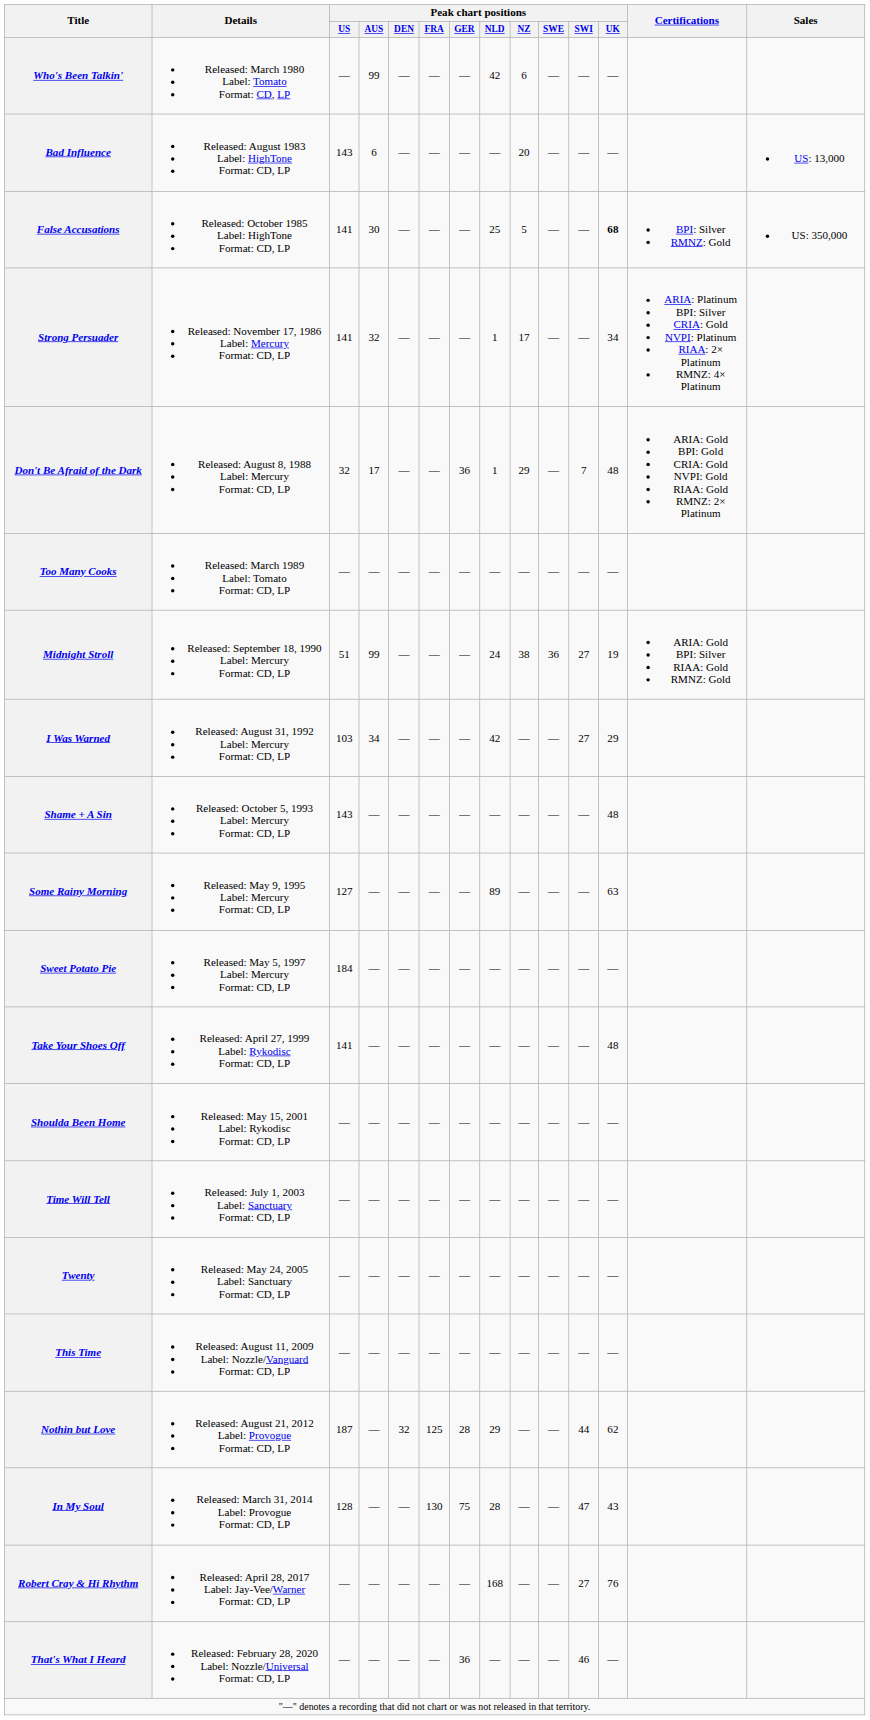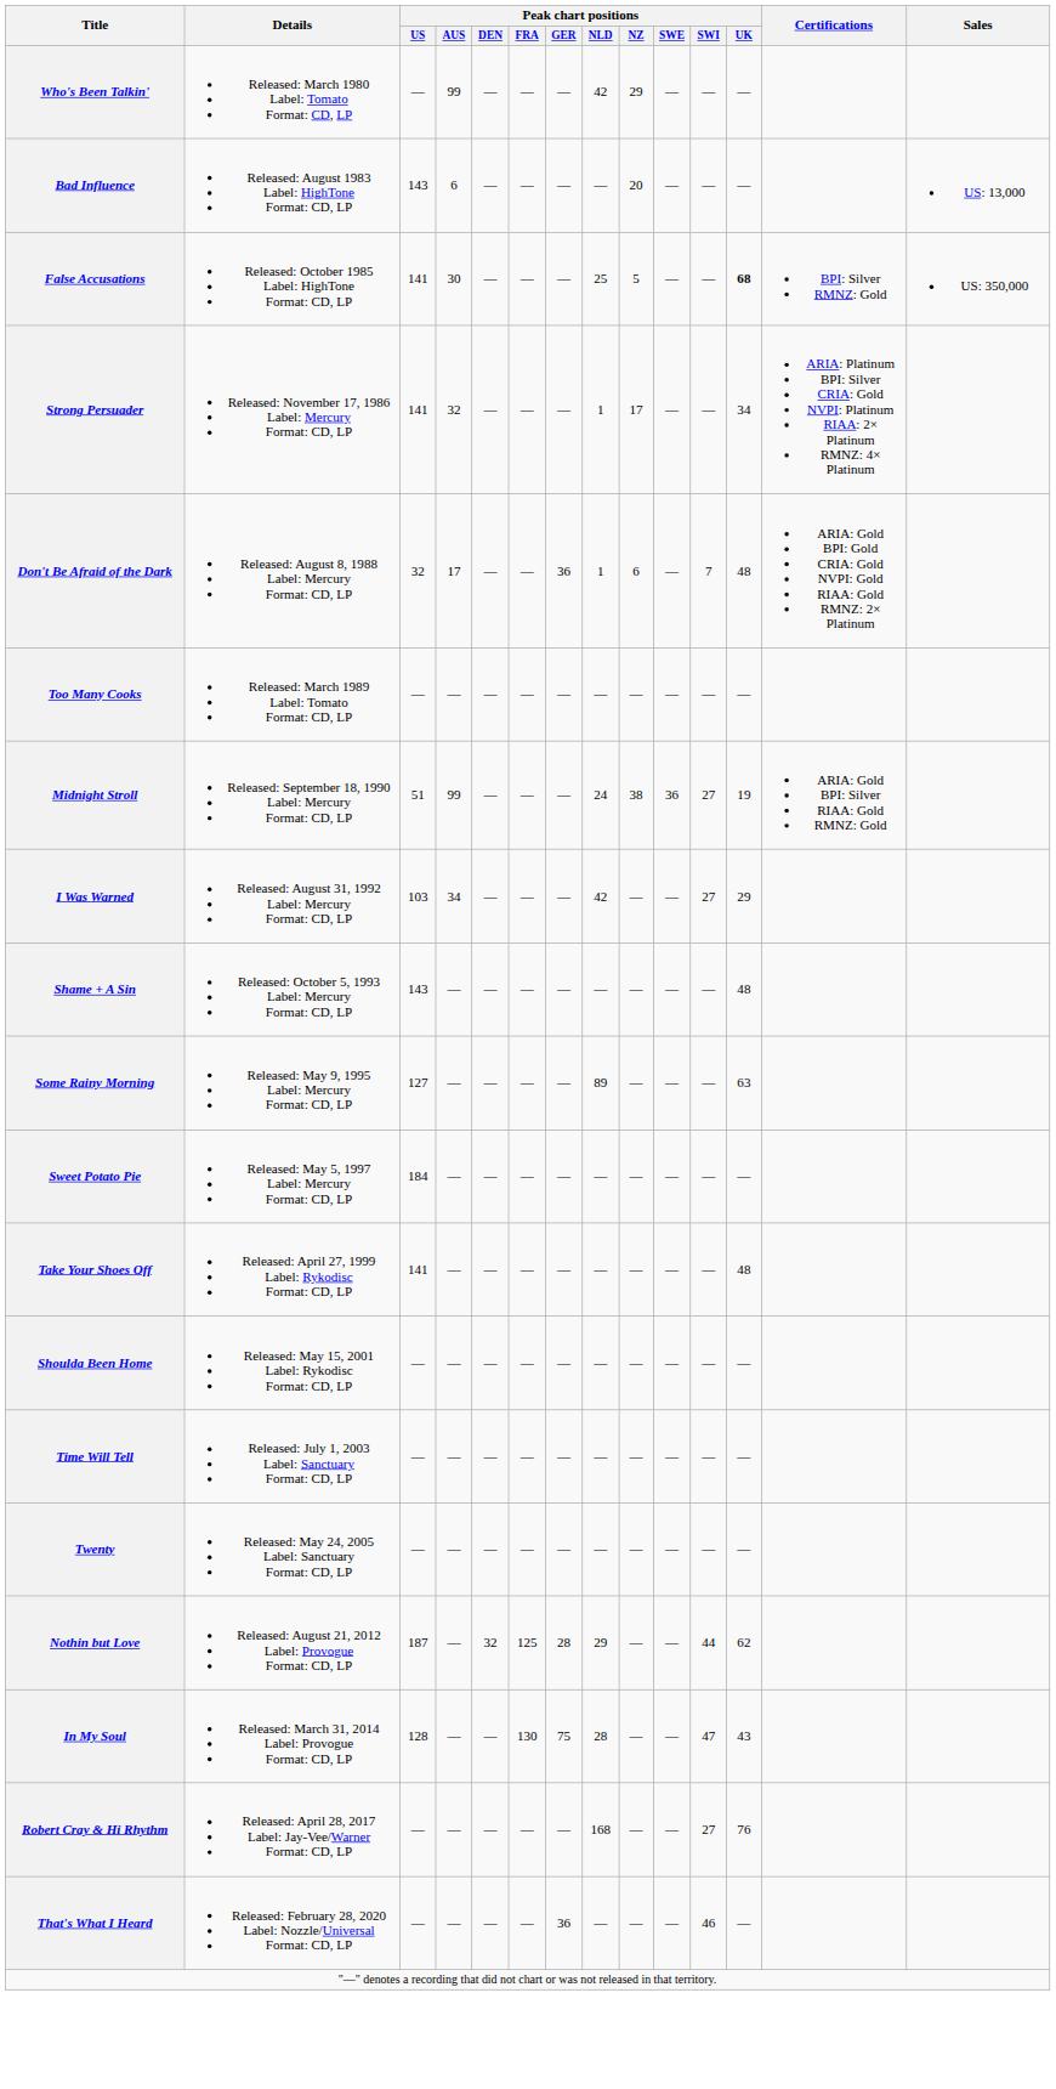Who's Been Talkin' | Peak chart positions / NZ: 6 -> 29
Don't Be Afraid of the Dark | Peak chart positions / NZ: 29 -> 6
- row: This Time | Released: August 11, 2009 Label: Nozzle/Vanguard Format: CD, LP | — | — | — | — | — | — | — | — | — | —
